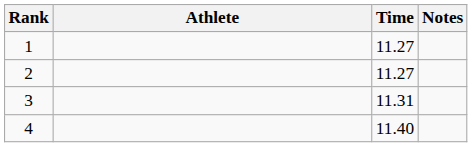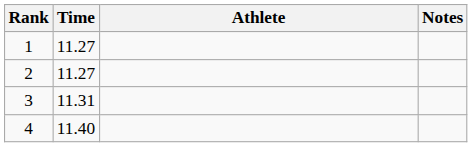columns swapped: Athlete <-> Time
